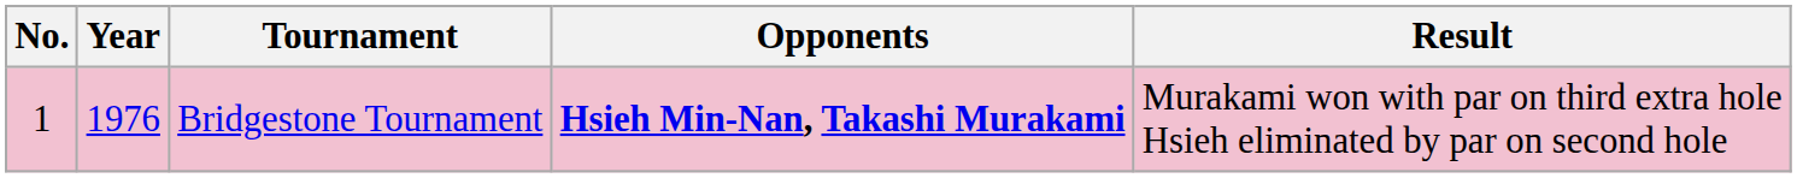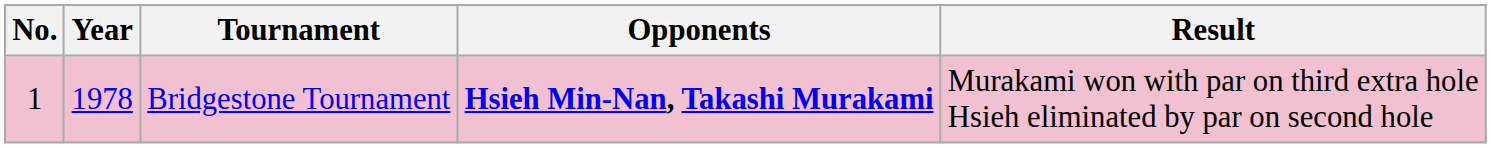Bridgestone Tournament | Year: 1976 -> 1978
